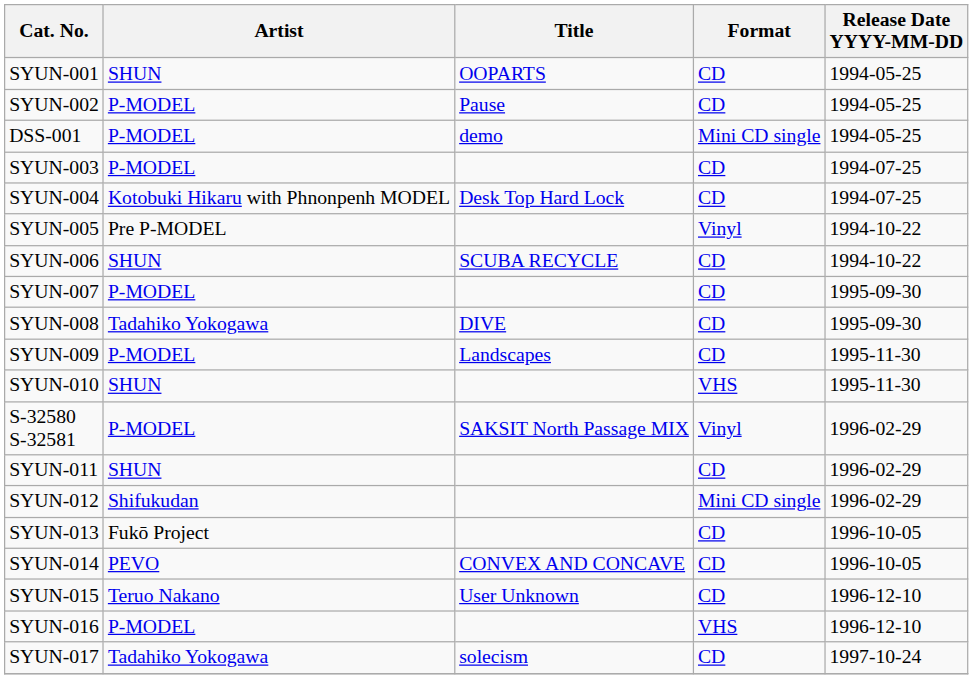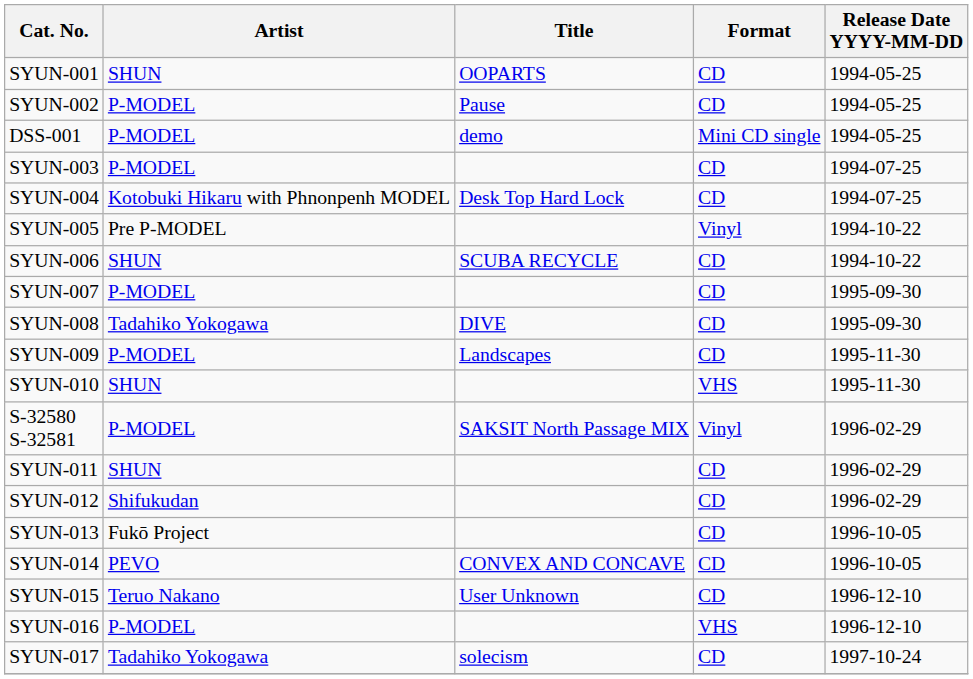SYUN-012 | Format: Mini CD single -> CD
